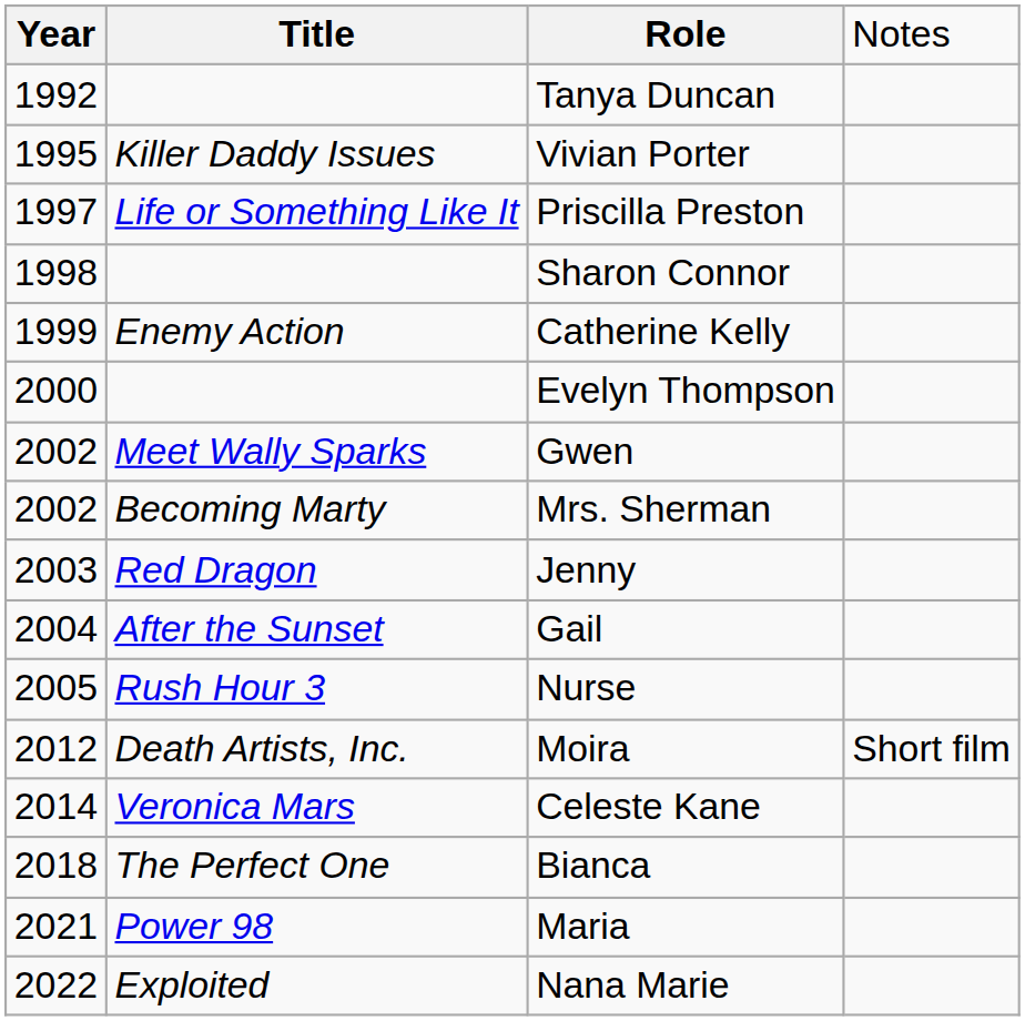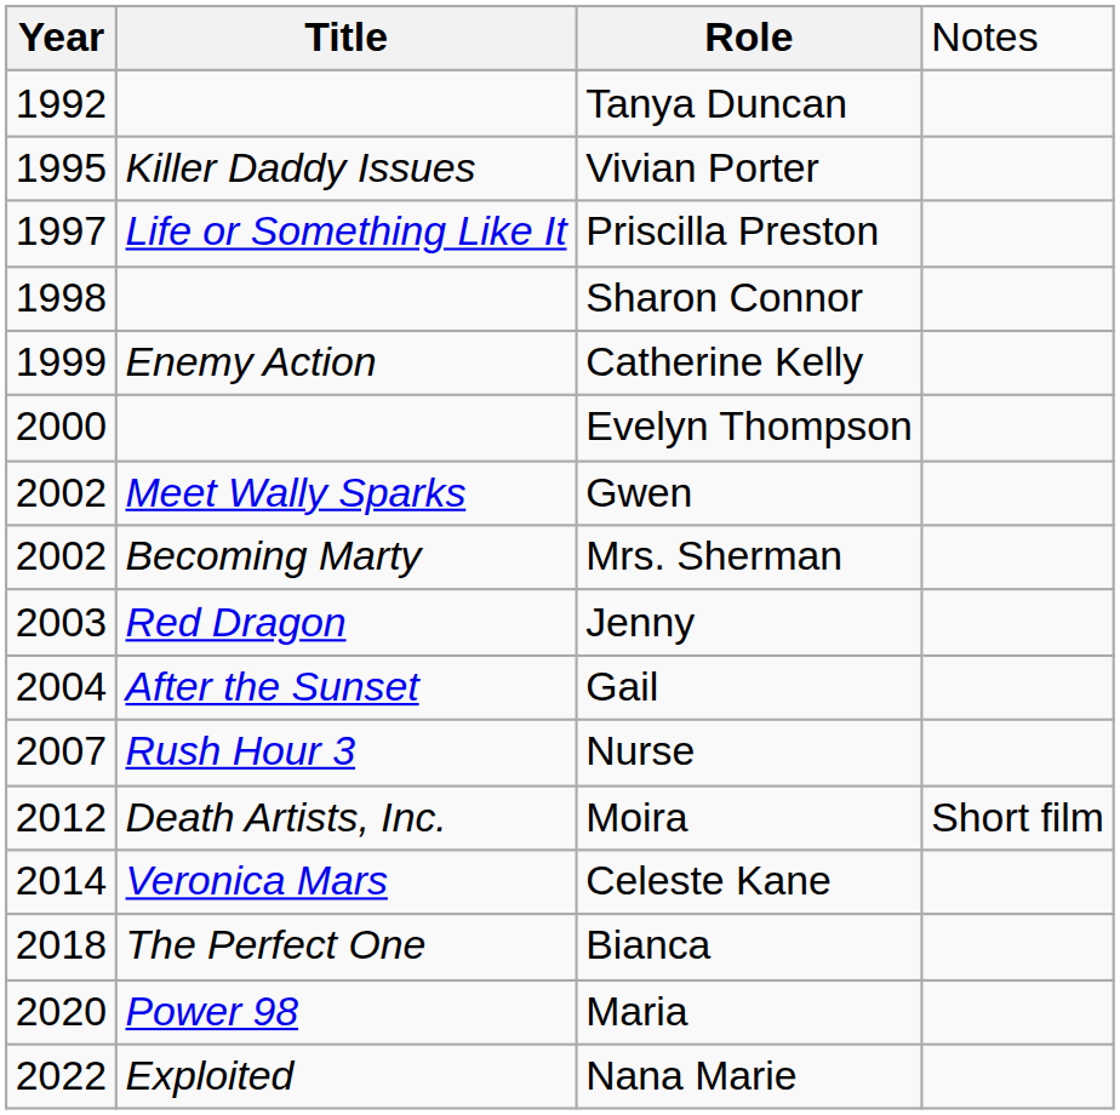Nurse | column 1: 2005 -> 2007
Maria | column 1: 2021 -> 2020
